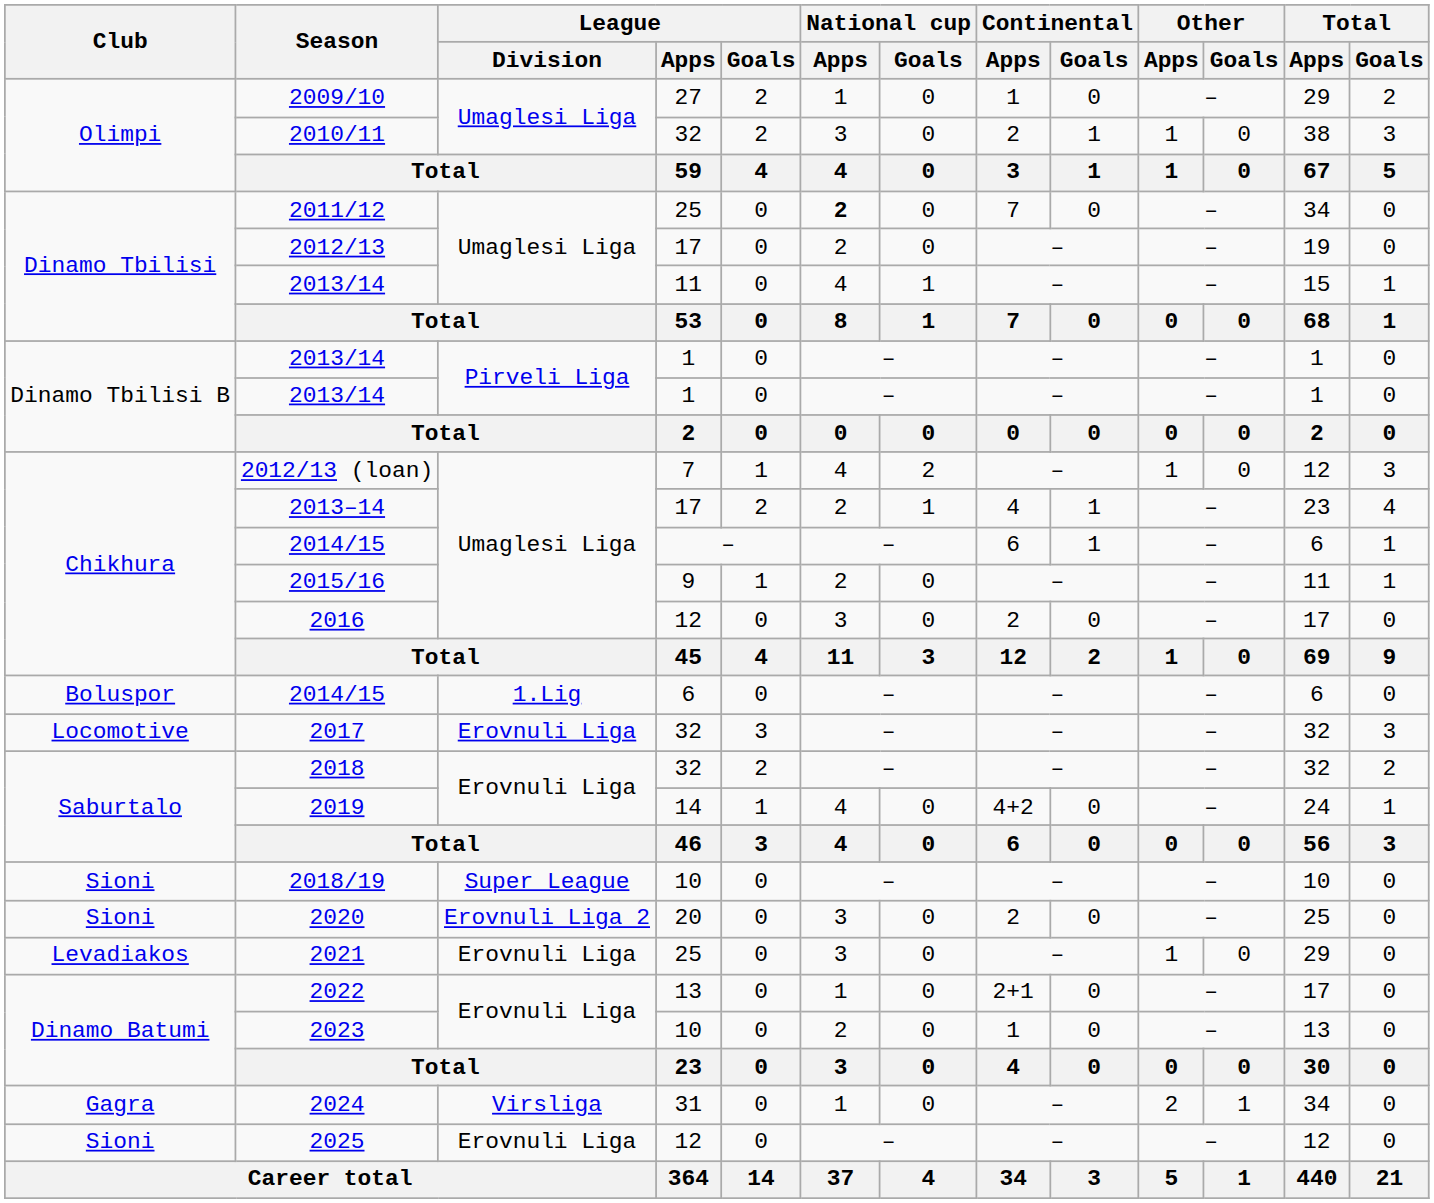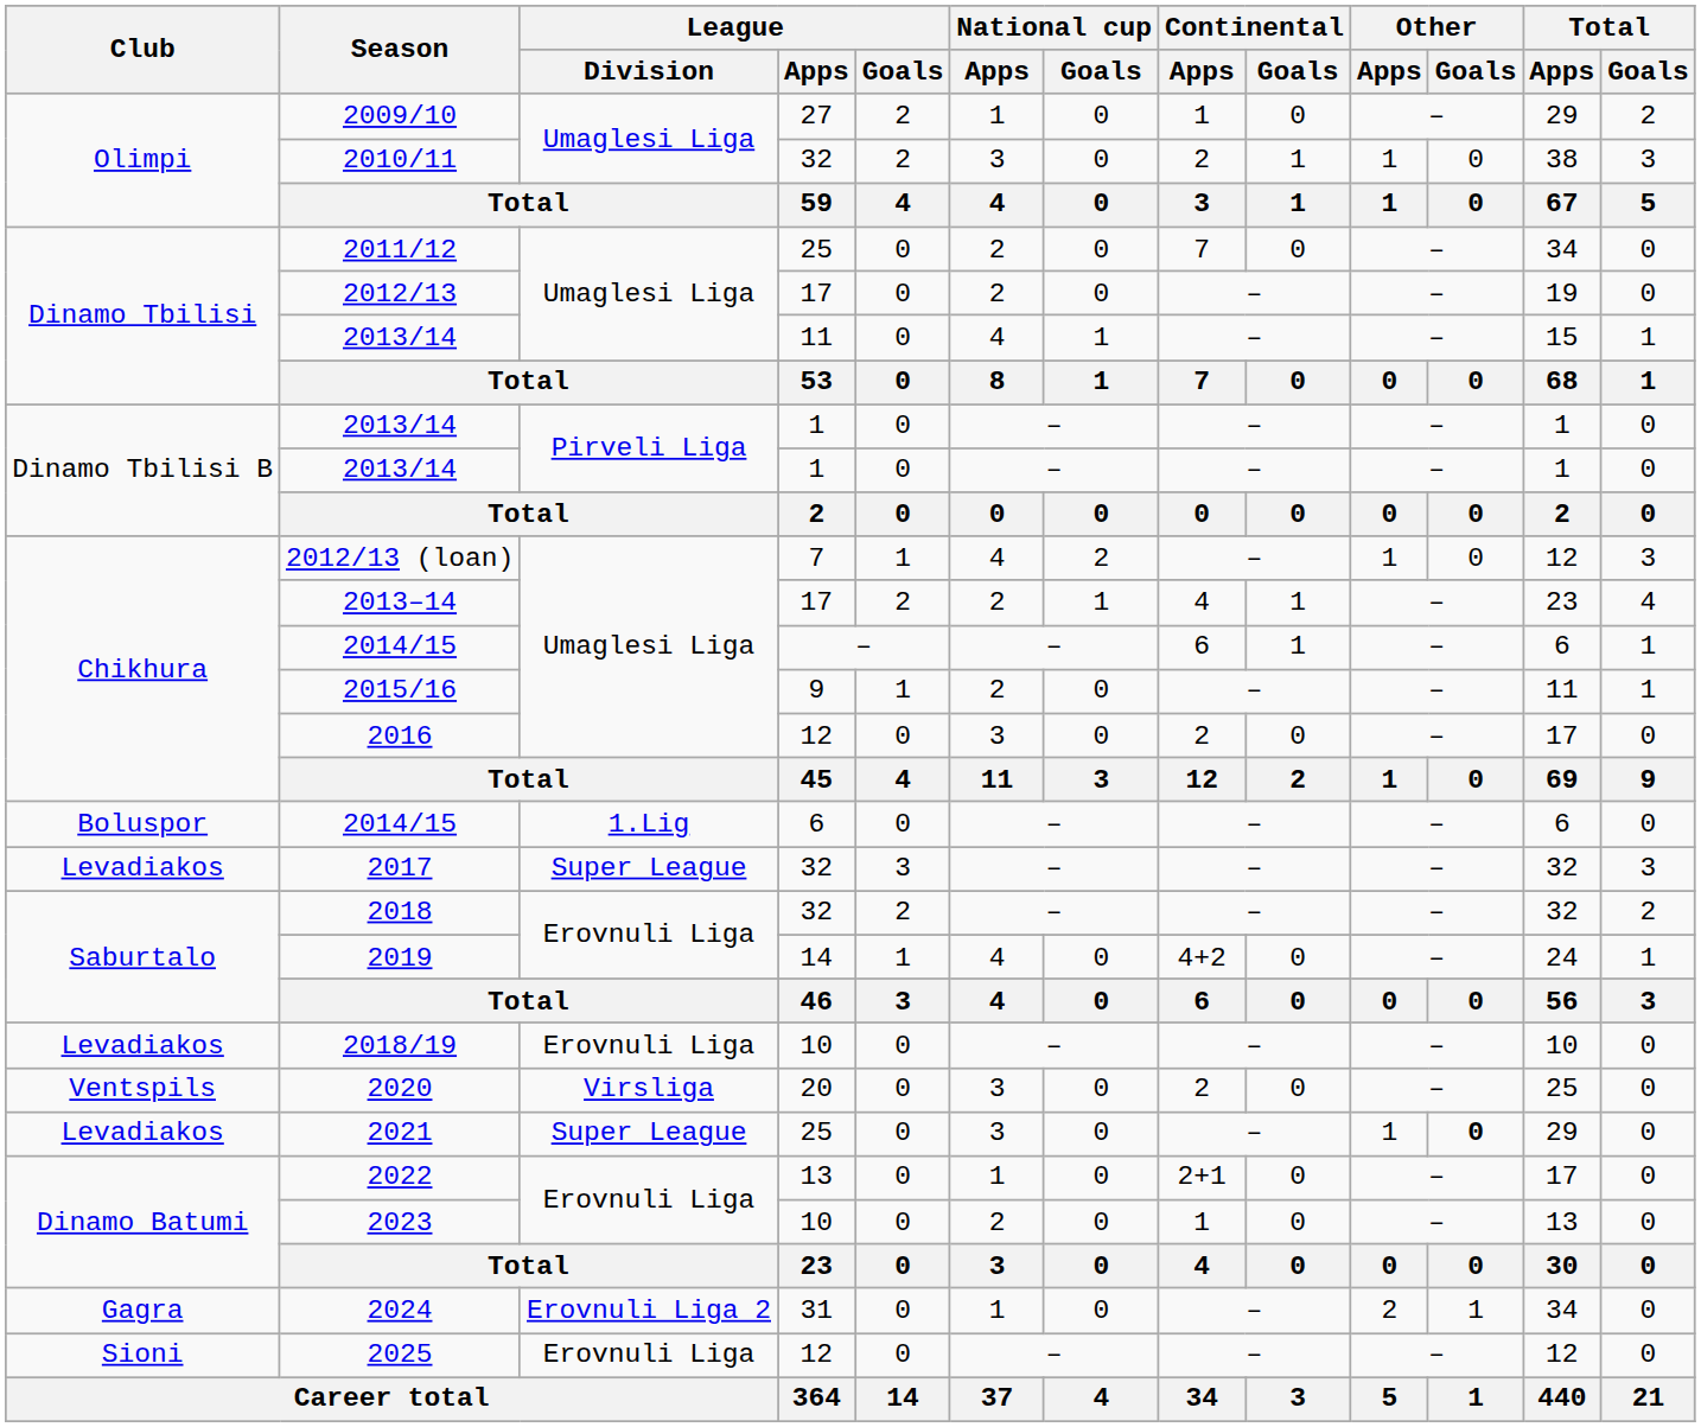2011/12 | National cup / Apps: bold -> normal
2017 | Club: Locomotive -> Levadiakos
2017 | League / Division: Erovnuli Liga -> Super League
2018/19 | Club: Sioni -> Levadiakos
2018/19 | League / Division: Super League -> Erovnuli Liga
2020 | Club: Sioni -> Ventspils
2020 | League / Division: Erovnuli Liga 2 -> Virsliga
2021 | League / Division: Erovnuli Liga -> Super League
2021 | Other / Goals: normal -> bold
2024 | League / Division: Virsliga -> Erovnuli Liga 2
